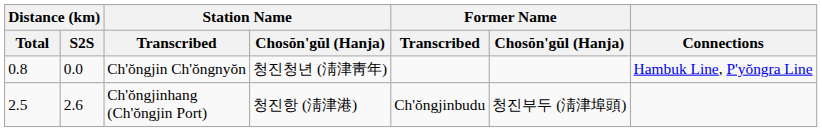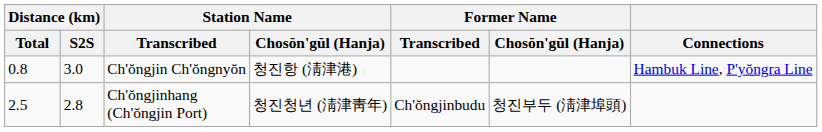Ch'ŏngjin Ch'ŏngnyŏn | Distance (km) / S2S: 0.0 -> 3.0
Ch'ŏngjin Ch'ŏngnyŏn | Station Name / Chosŏn'gŭl (Hanja): 청진청년 (淸津靑年) -> 청진항 (淸津港)
Ch'ŏngjinhang (Ch'ŏngjin Port) | Distance (km) / S2S: 2.6 -> 2.8
Ch'ŏngjinhang (Ch'ŏngjin Port) | Station Name / Chosŏn'gŭl (Hanja): 청진항 (淸津港) -> 청진청년 (淸津靑年)
